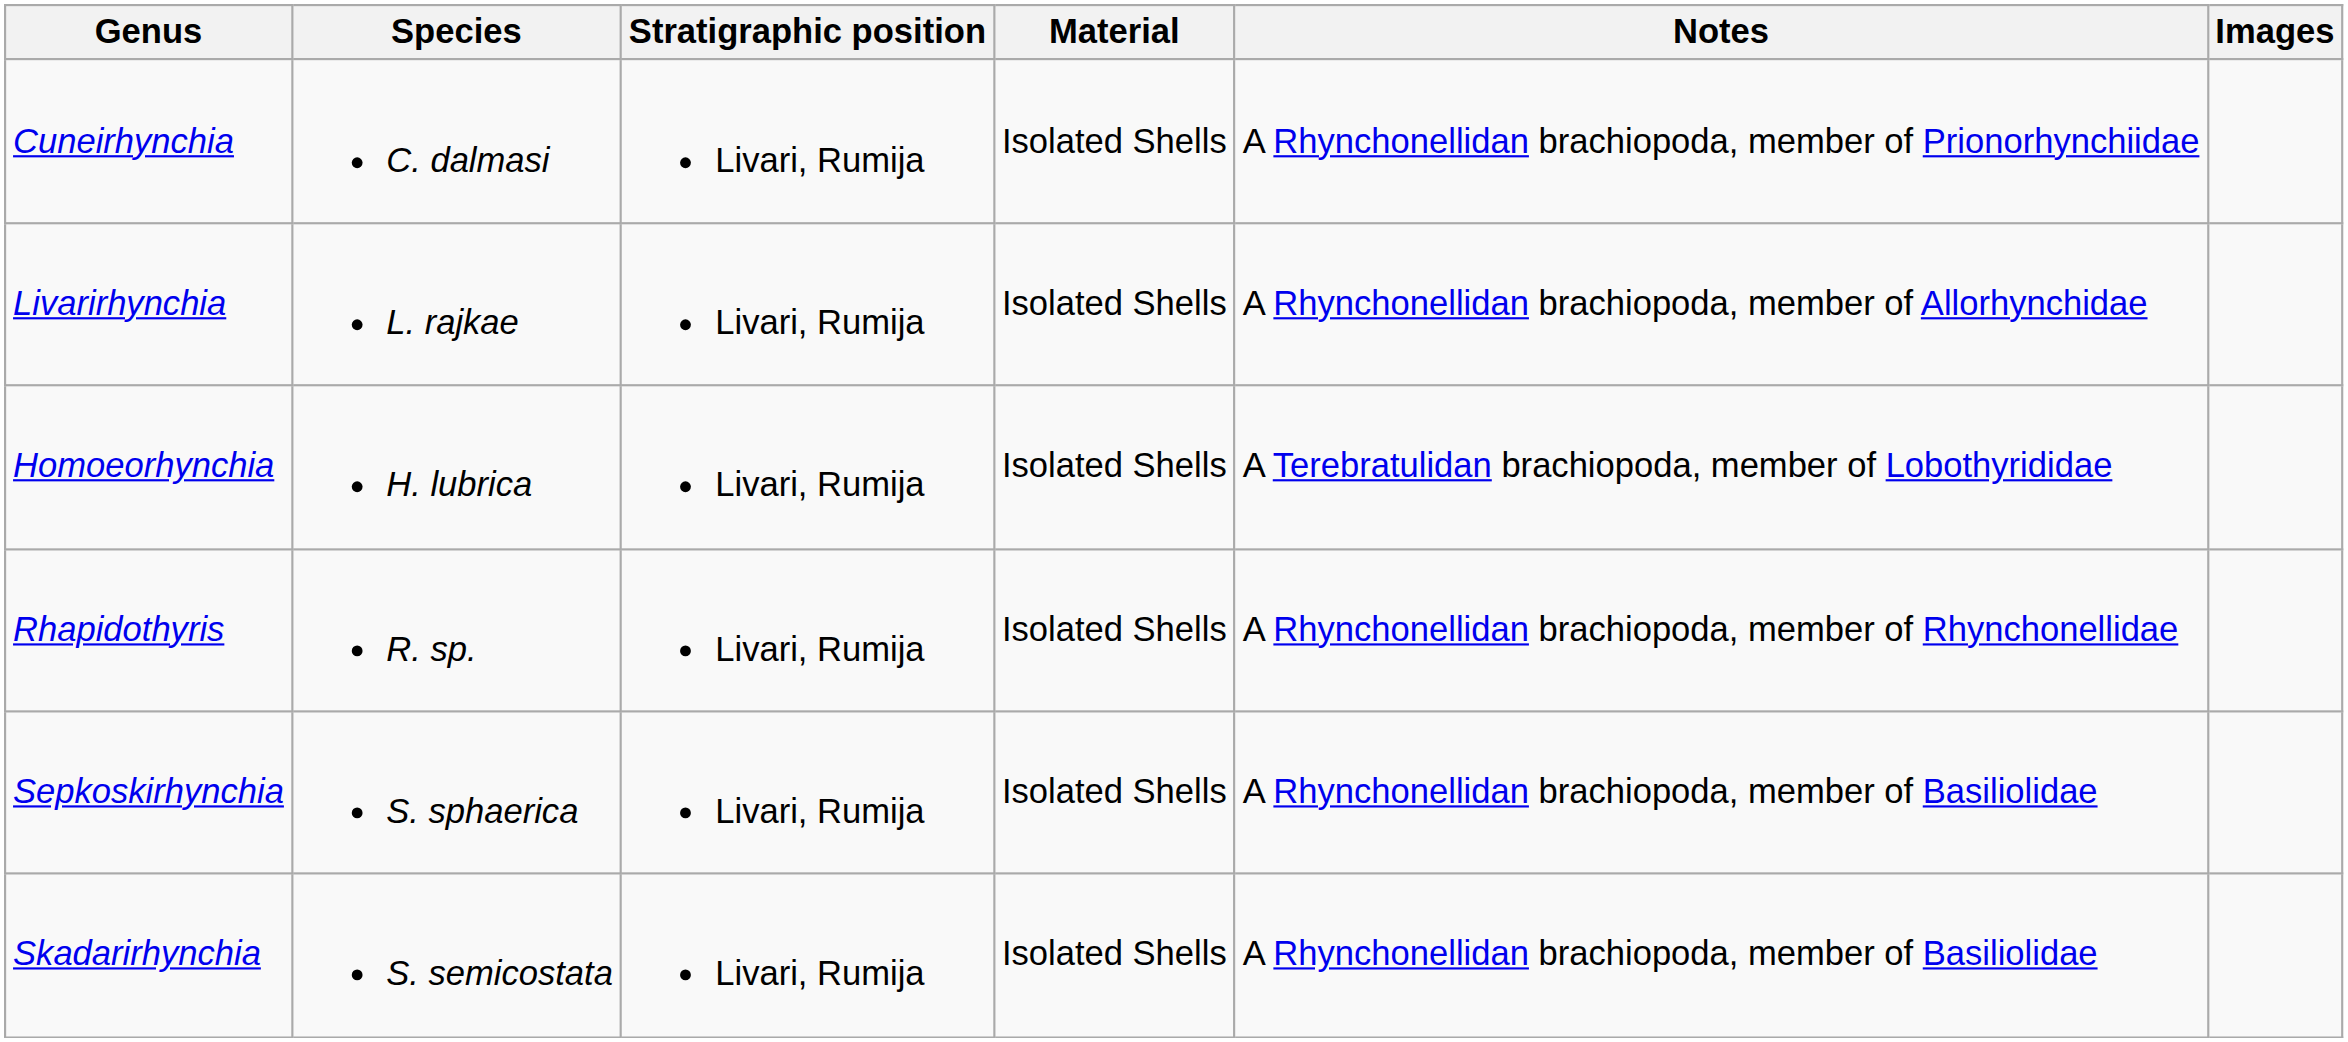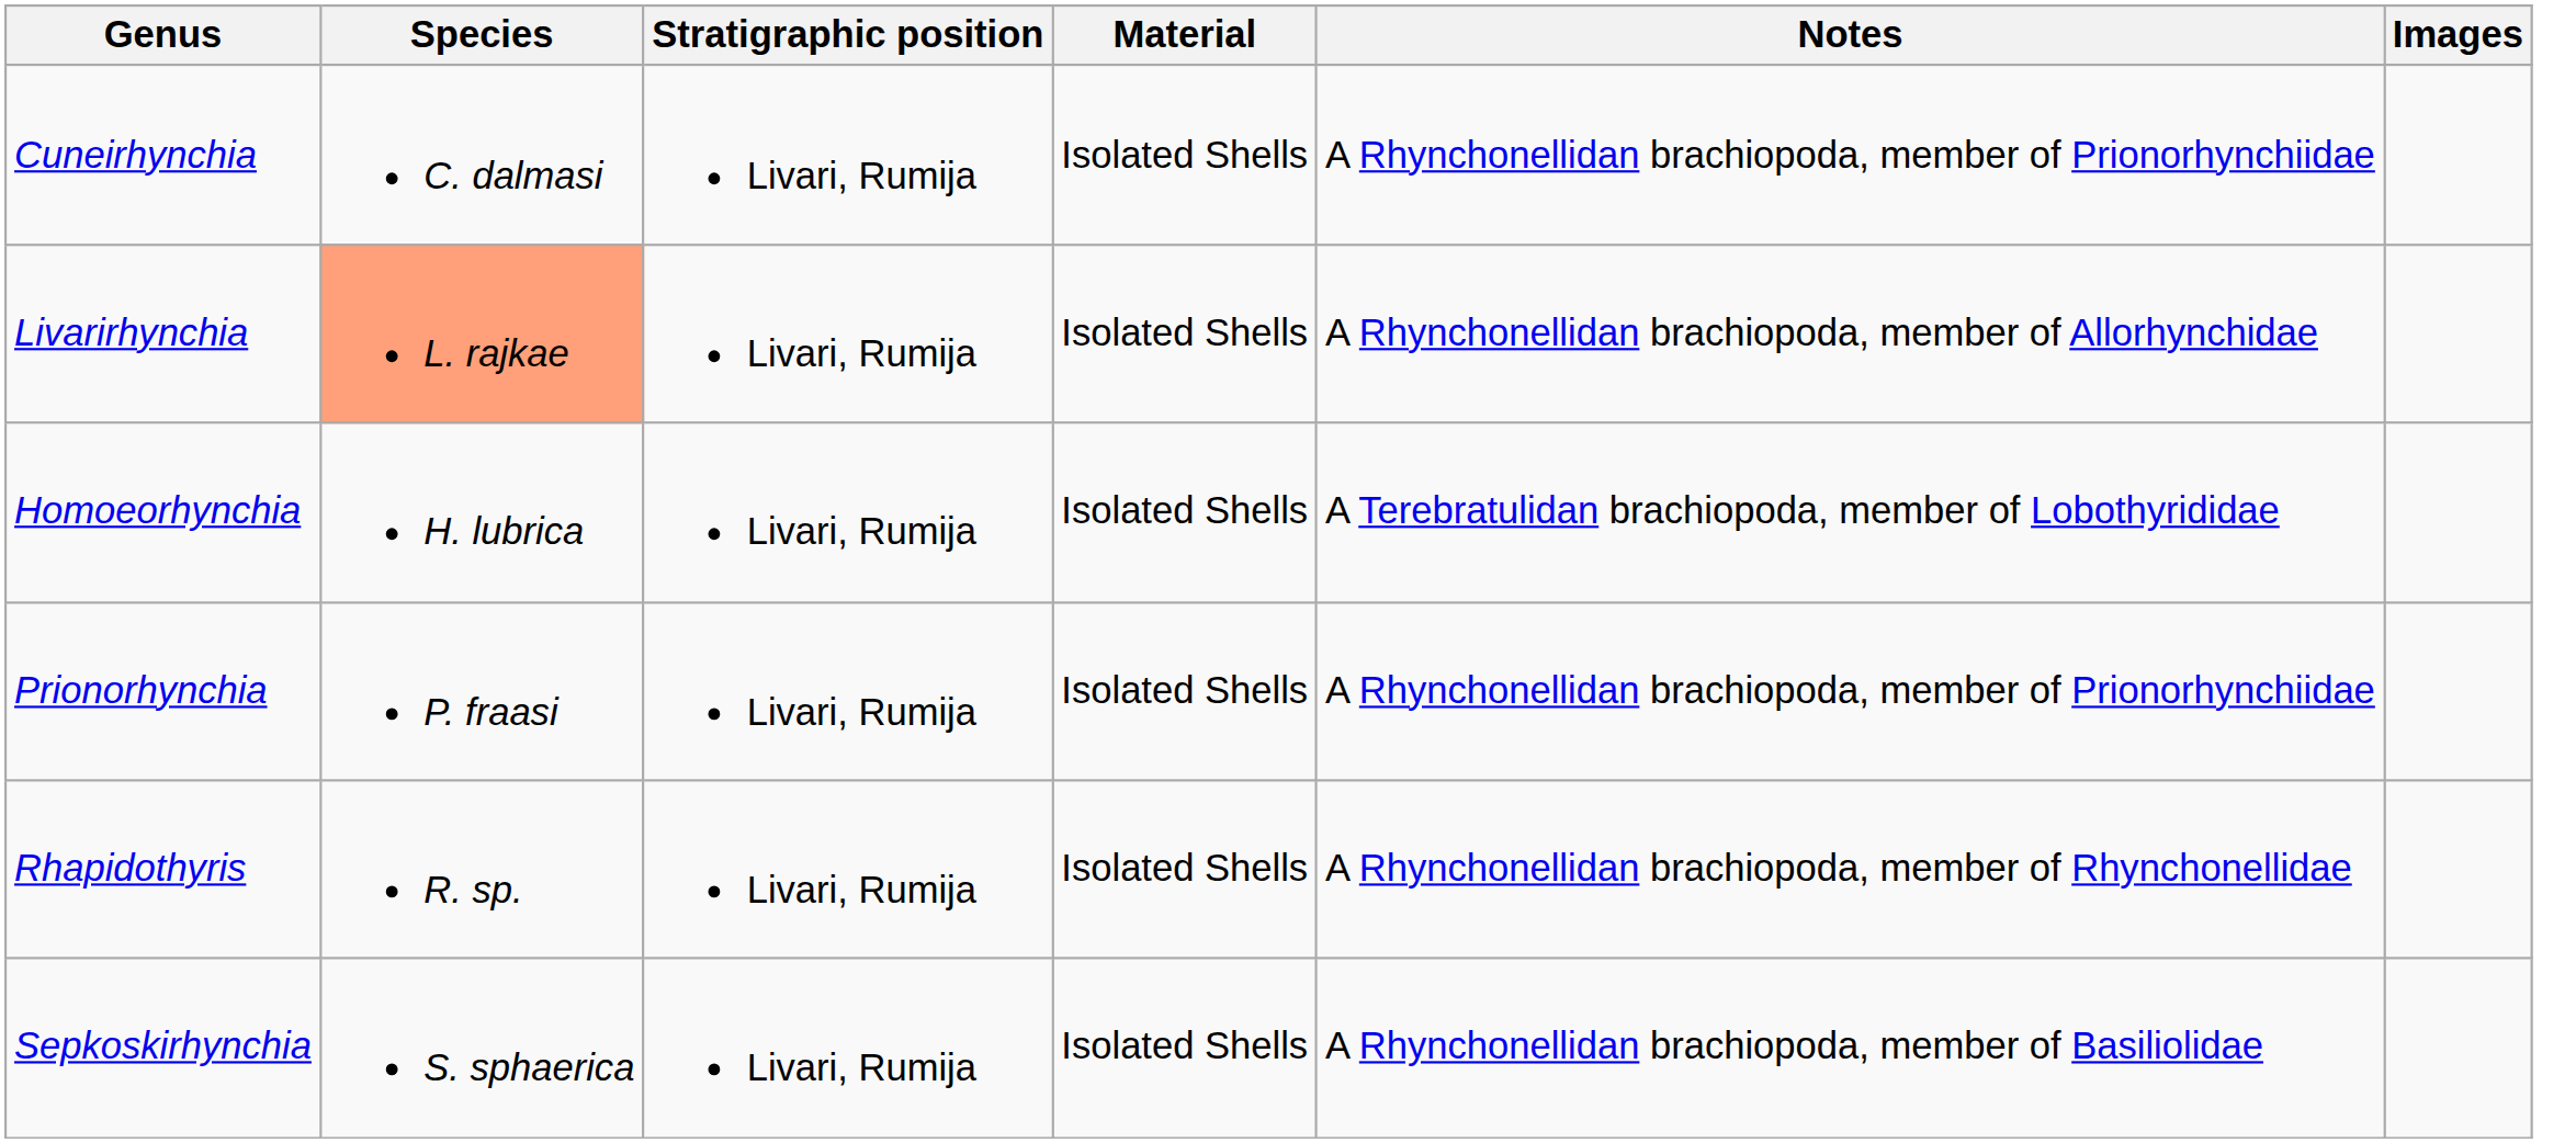Livarirhynchia | Species: no background -> lightsalmon background
+ row: Prionorhynchia | P. fraasi | Livari, Rumija | Isolated Shells | A Rhynchonellidan brachiopoda, member of Prionorhynchiidae
- row: Skadarirhynchia | S. semicostata | Livari, Rumija | Isolated Shells | A Rhynchonellidan brachiopoda, member of Basiliolidae
